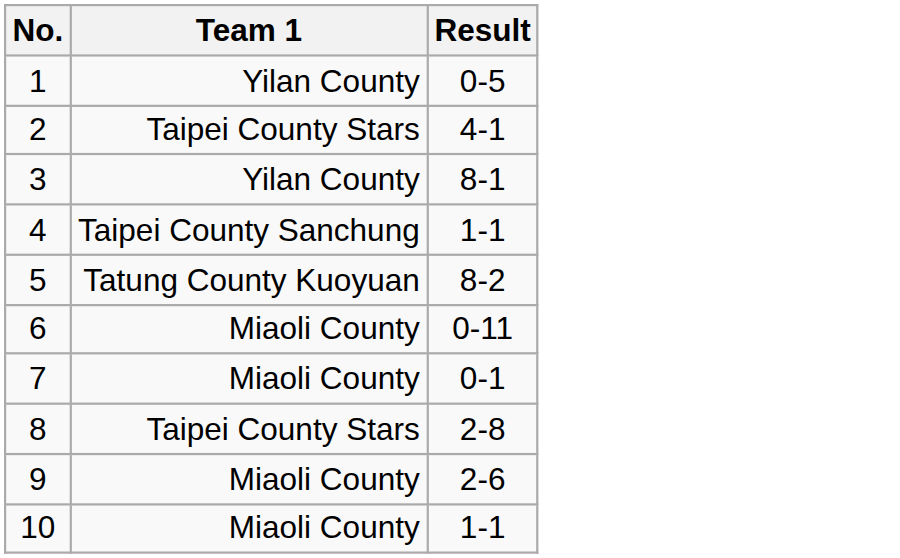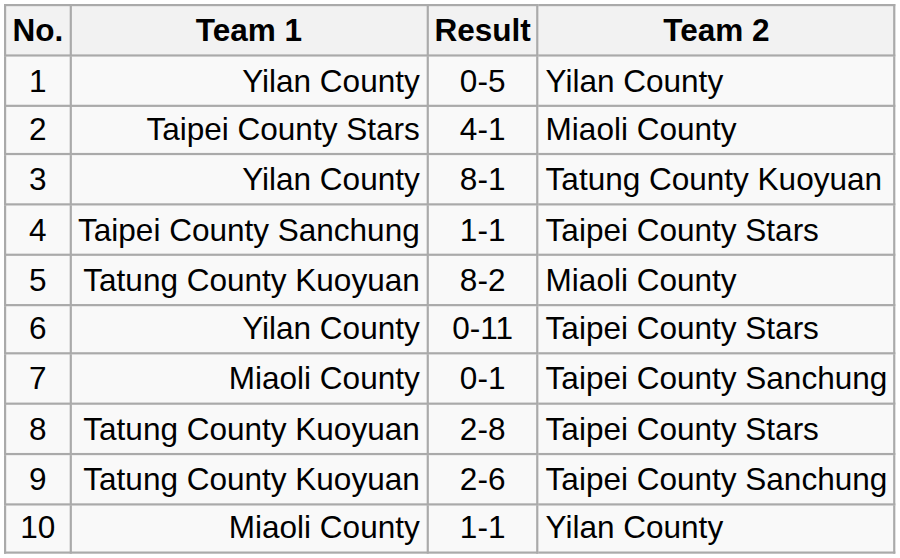+ column: Team 2 | Yilan County | Miaoli County | Tatung County Kuoyuan | Taipei County Stars | Miaoli County | Taipei County Stars | Taipei County Sanchung | Taipei County Stars | Taipei County Sanchung | Yilan County
6 | Team 1: Miaoli County -> Yilan County
8 | Team 1: Taipei County Stars -> Tatung County Kuoyuan
9 | Team 1: Miaoli County -> Tatung County Kuoyuan
